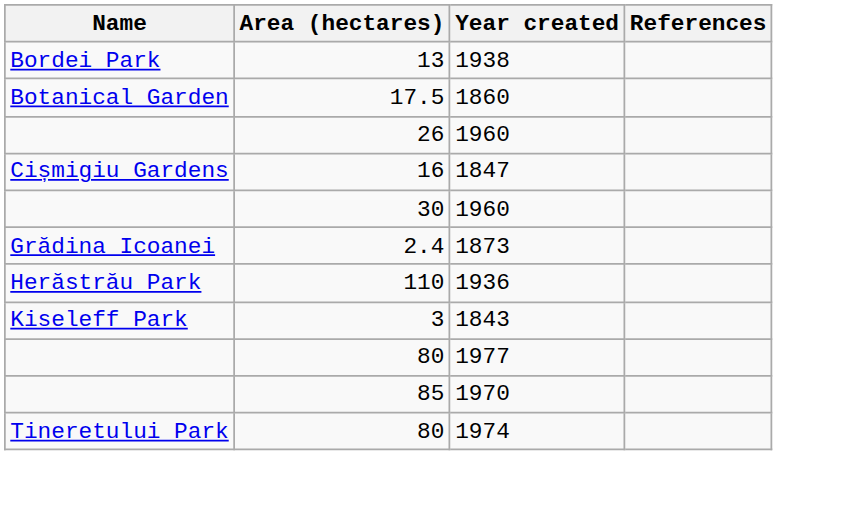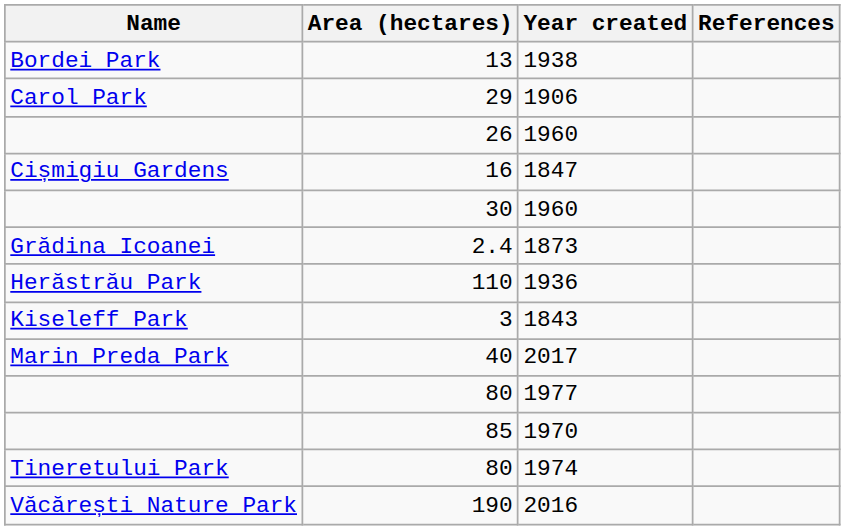- row: Botanical Garden | 17.5 | 1860
+ row: Carol Park | 29 | 1906
+ row: Marin Preda Park | 40 | 2017
+ row: Văcărești Nature Park | 190 | 2016
